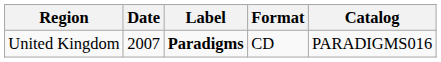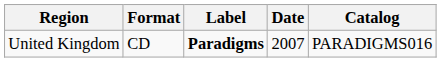columns swapped: Date <-> Format
